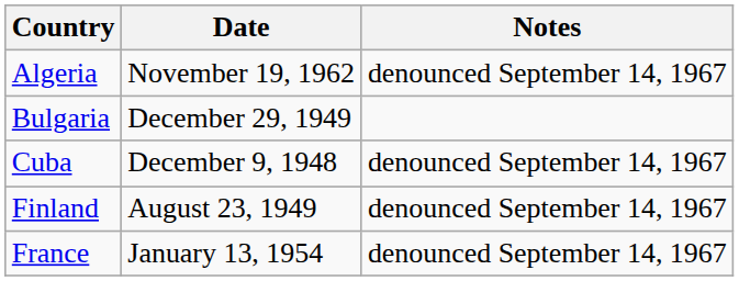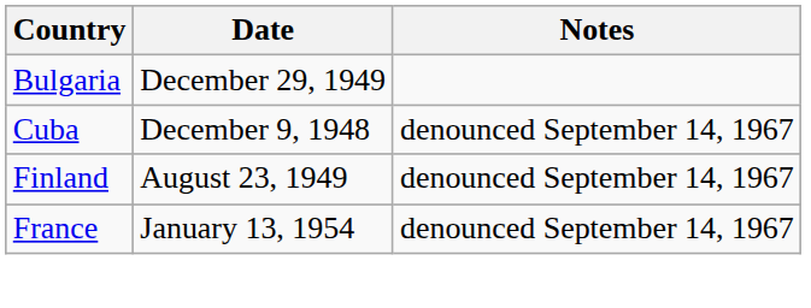- row: Algeria | November 19, 1962 | denounced September 14, 1967
